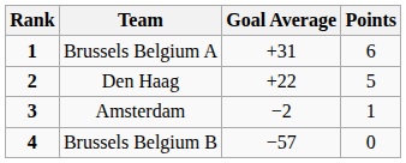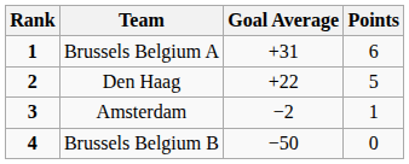Brussels Belgium B | Goal Average: −57 -> −50
